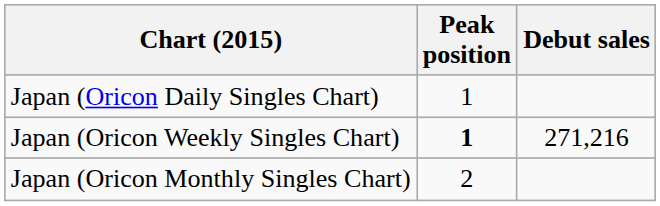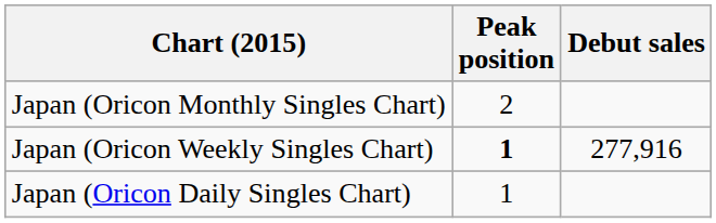rows swapped: Japan (Oricon Daily Singles Chart) <-> Japan (Oricon Monthly Singles Chart)
Japan (Oricon Weekly Singles Chart) | Debut sales: 271,216 -> 277,916
